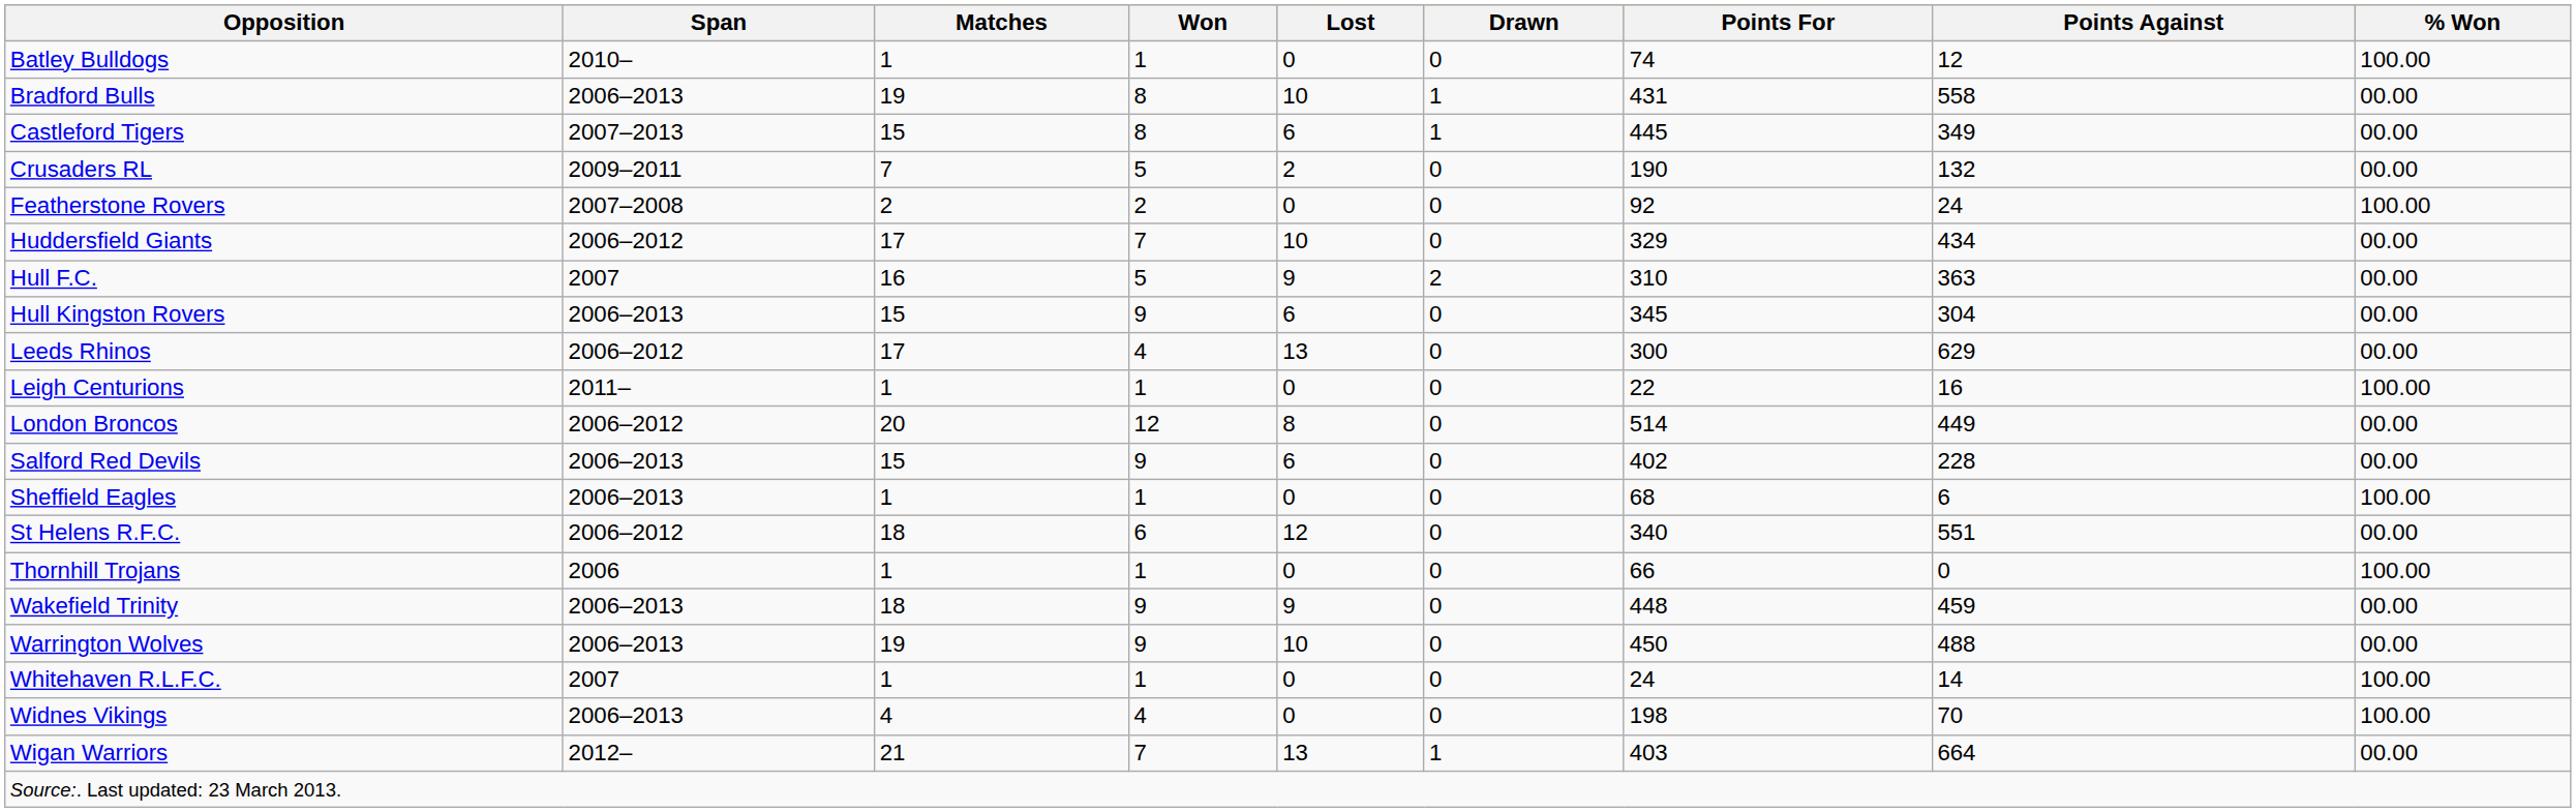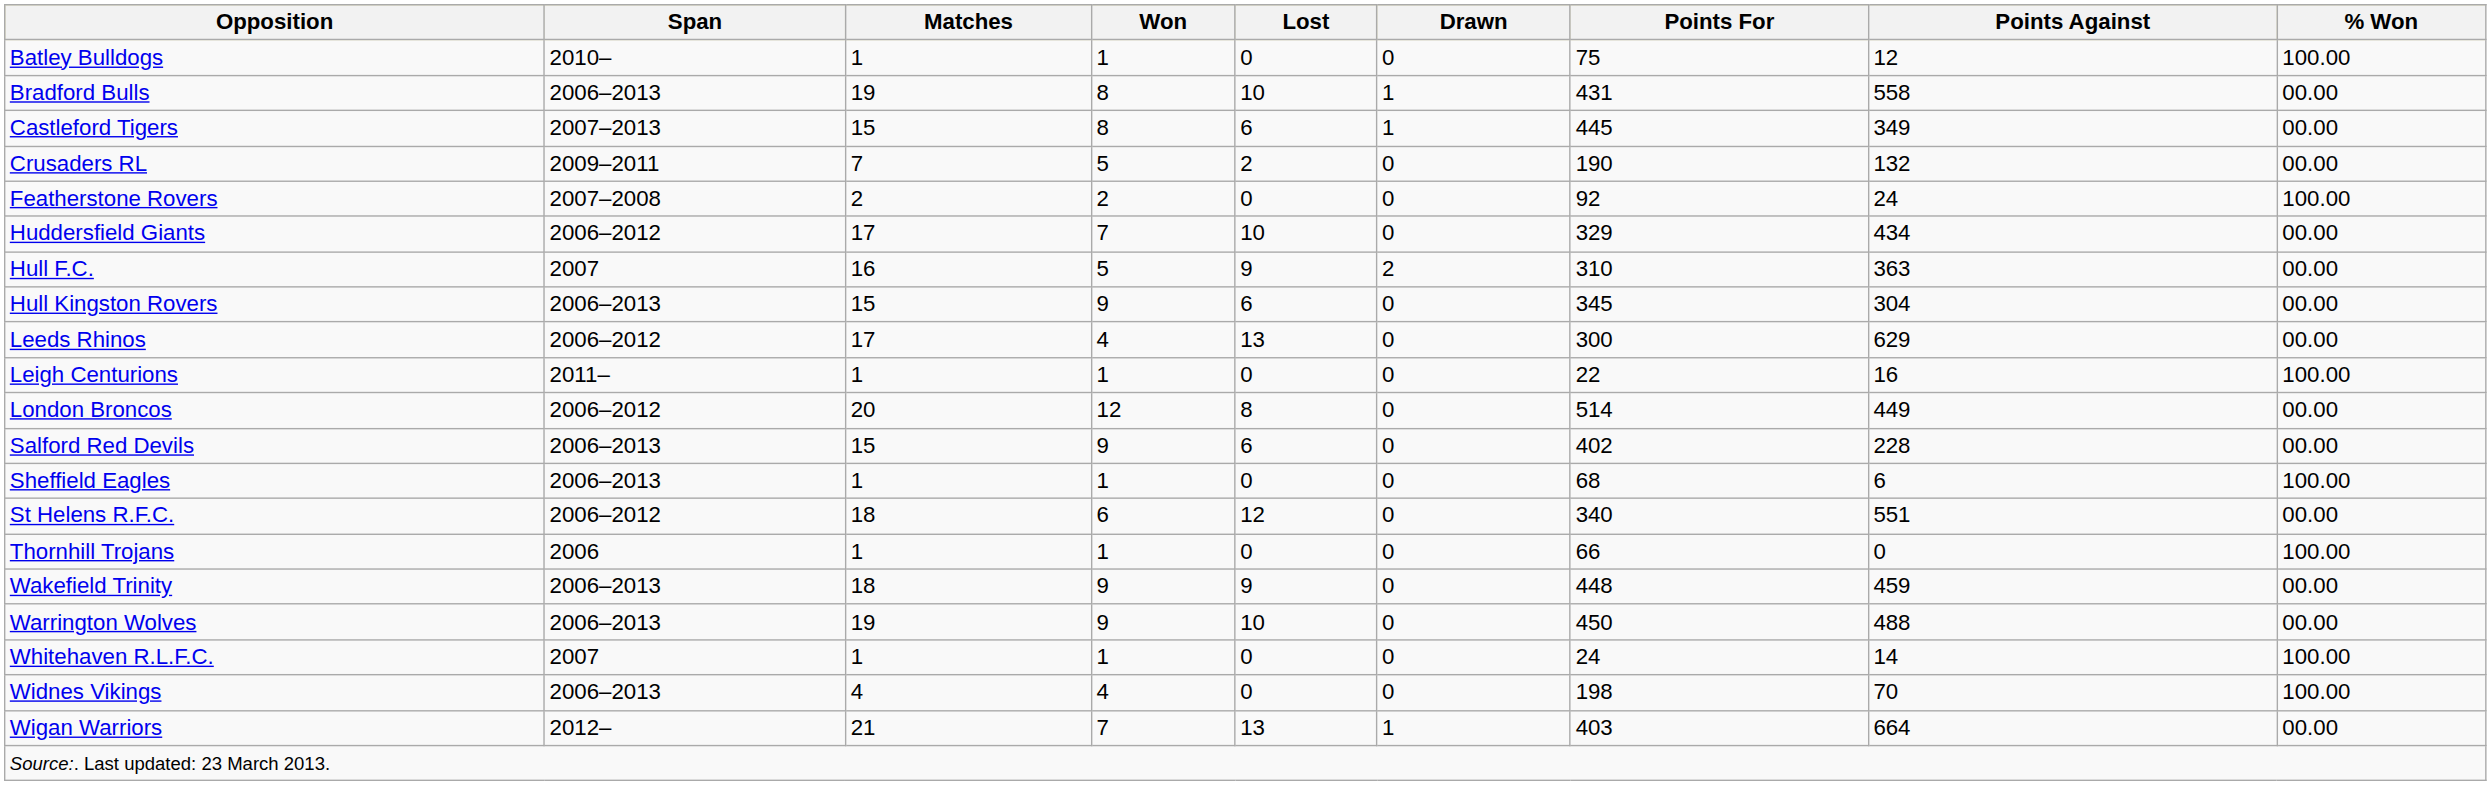Batley Bulldogs | Points For: 74 -> 75
